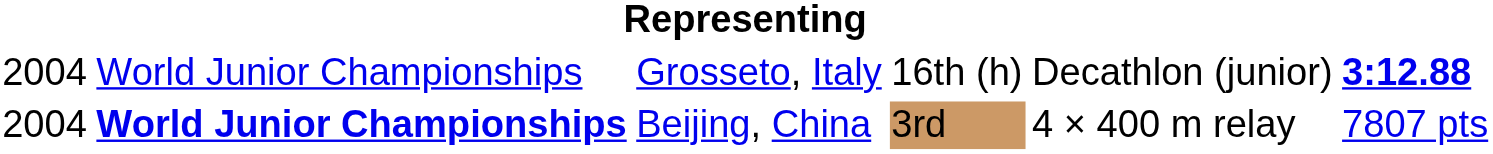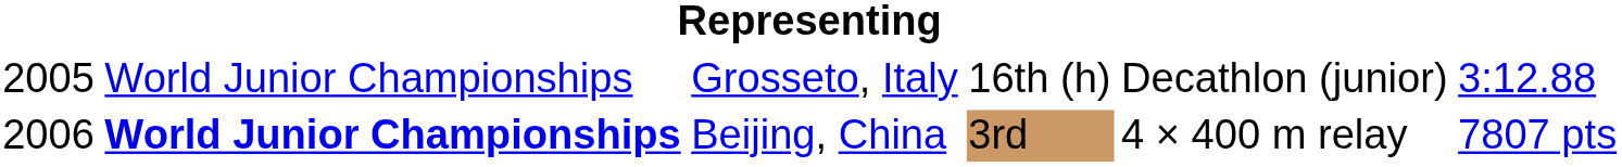Grosseto, Italy | column 1: 2004 -> 2005
Grosseto, Italy | column 6: bold -> normal
Beijing, China | column 1: 2004 -> 2006
